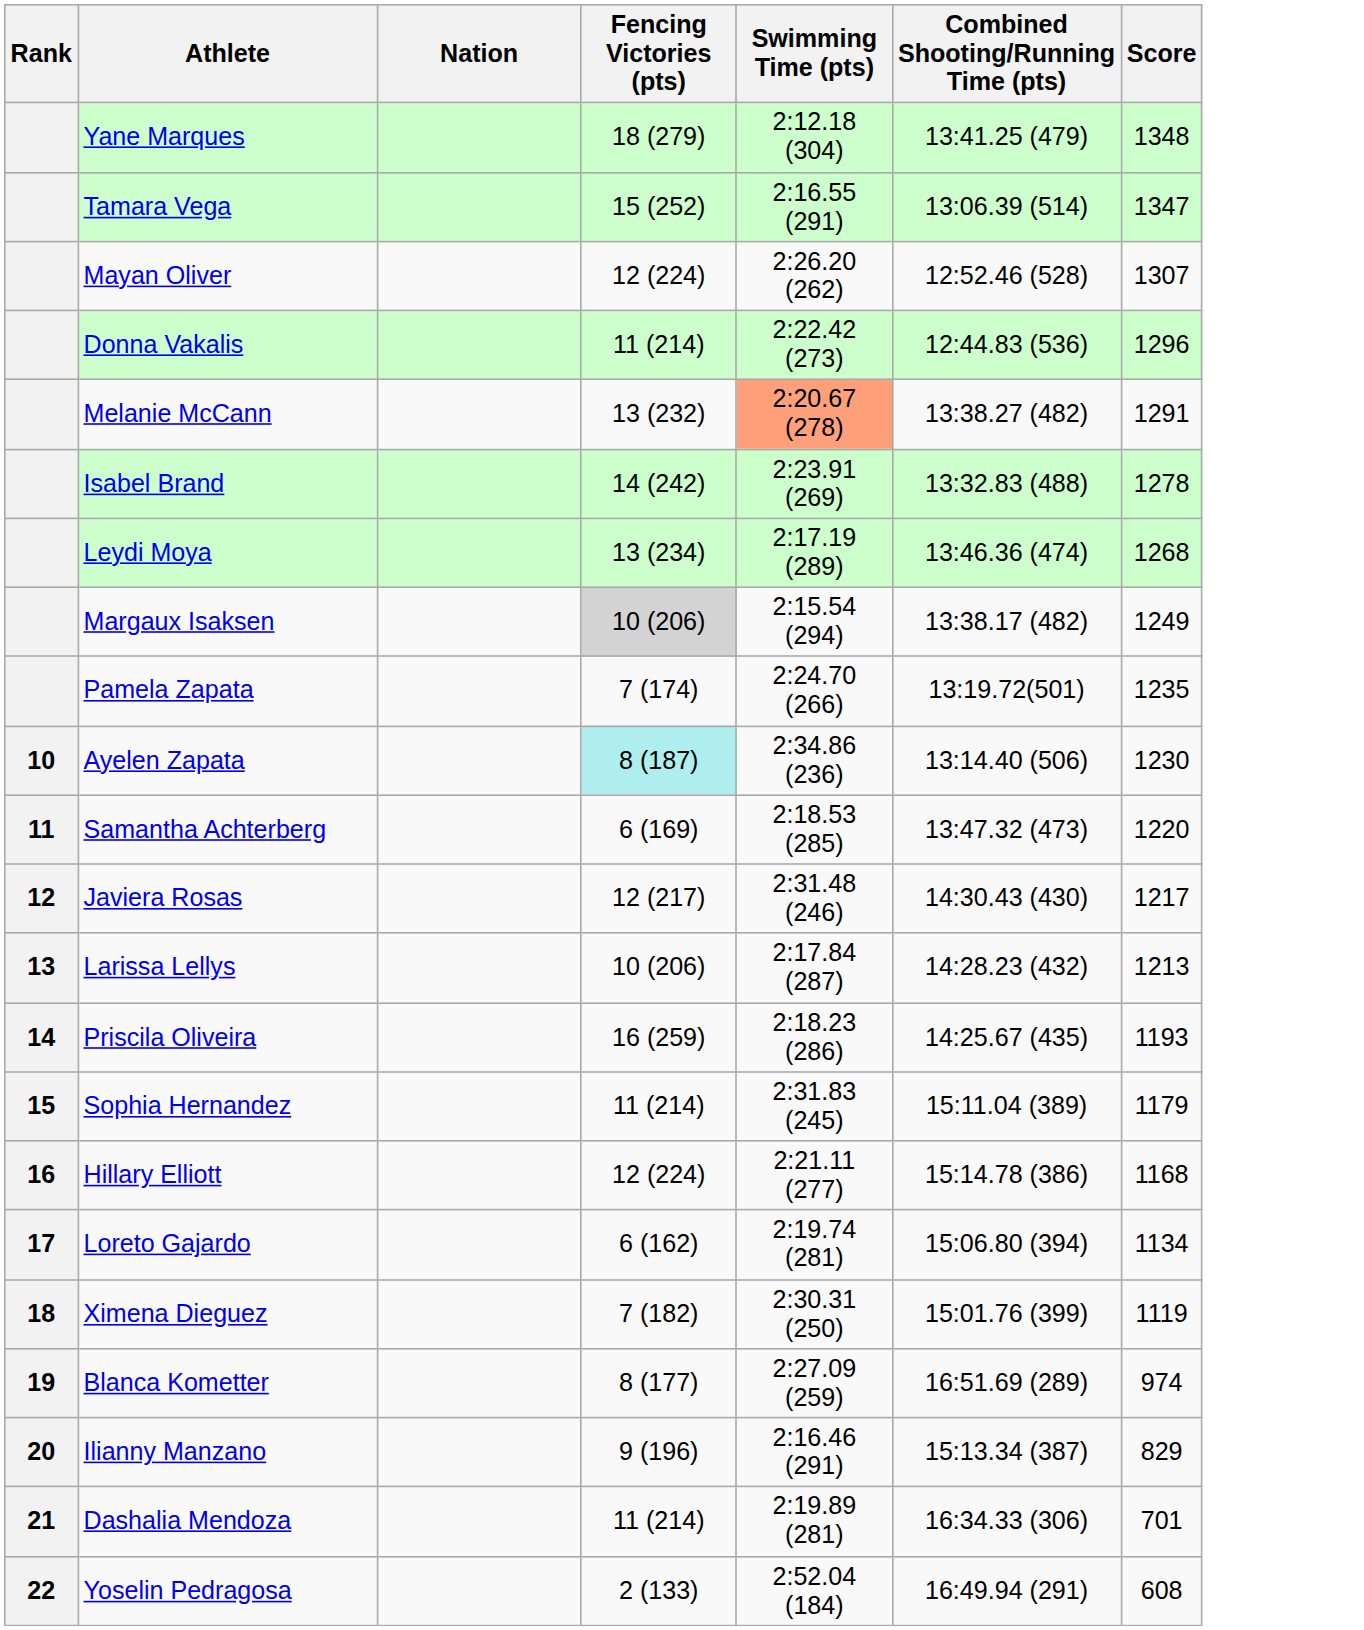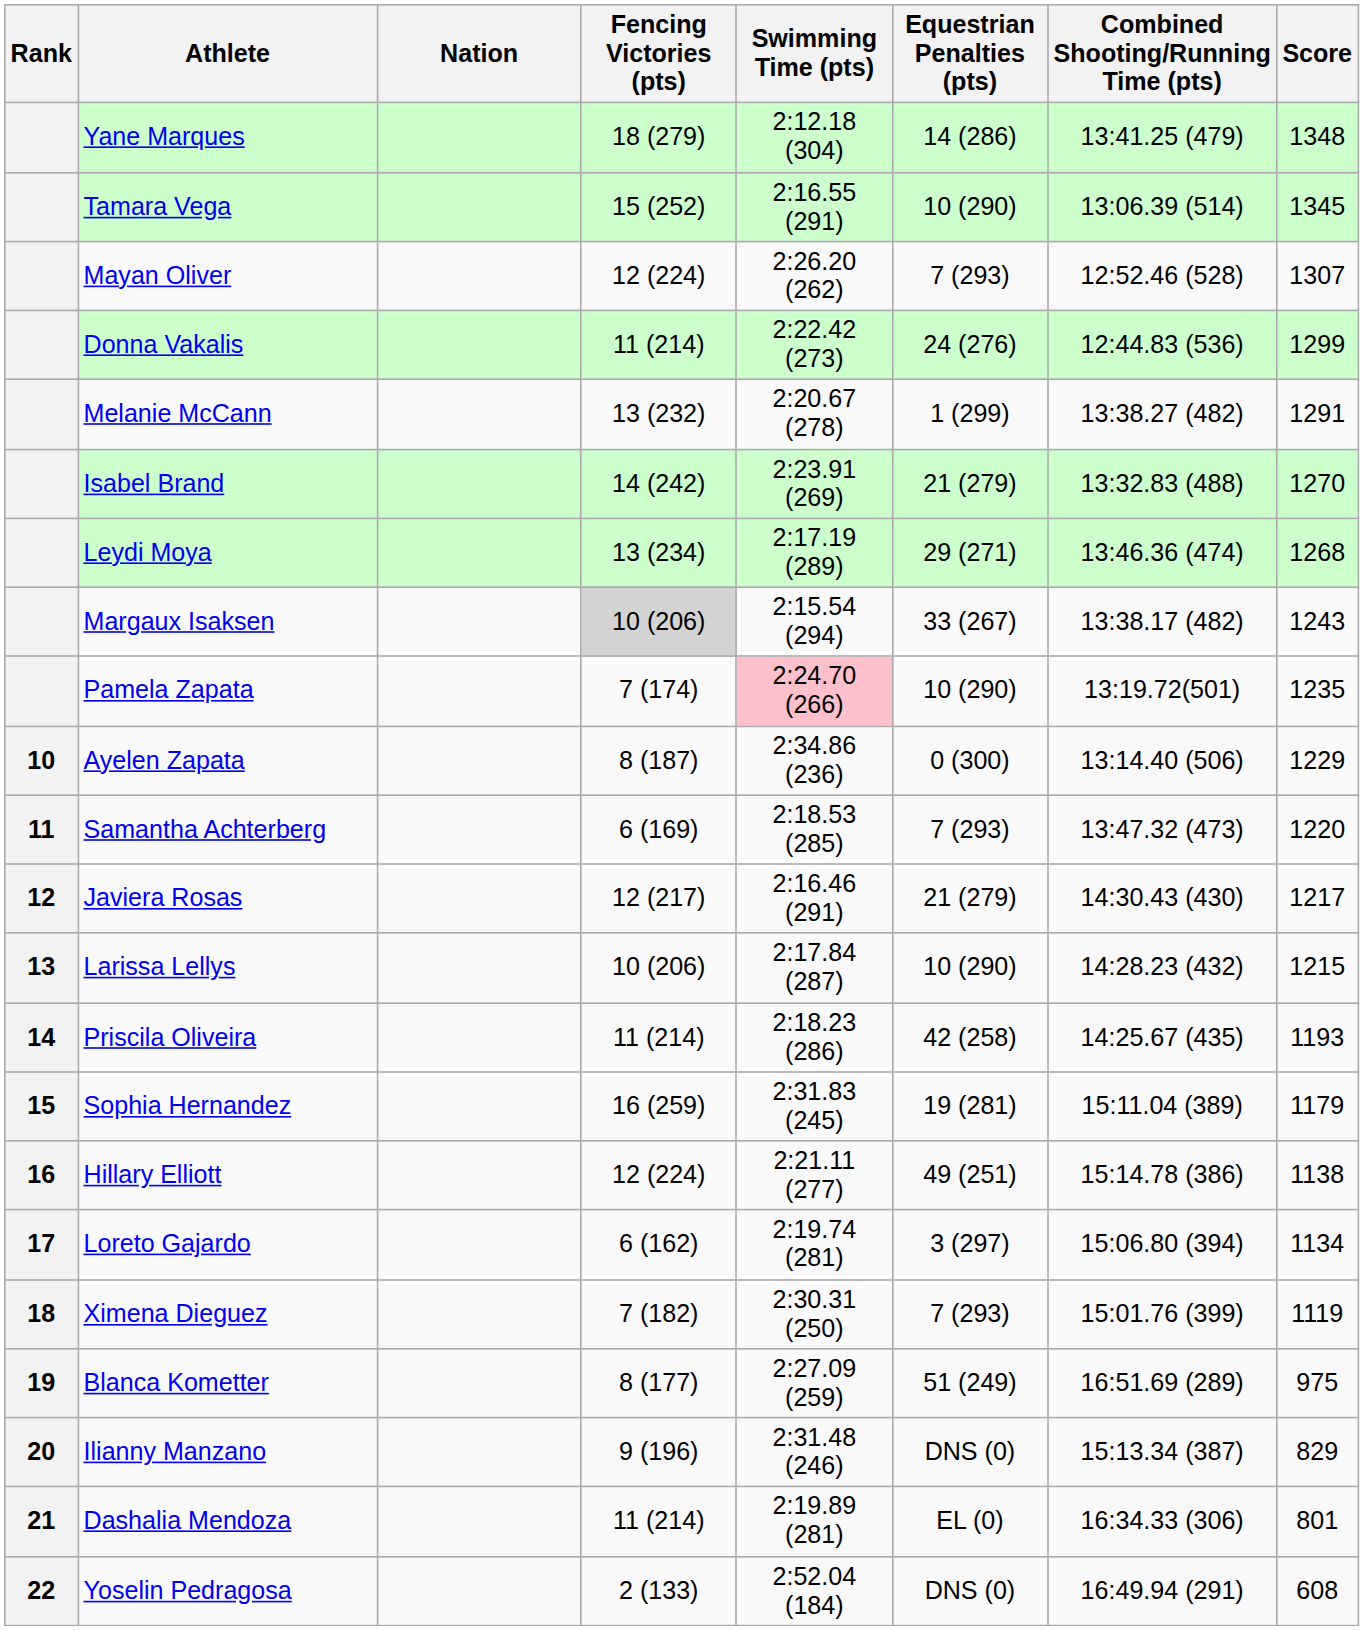+ column: Equestrian Penalties (pts) | 14 (286) | 10 (290) | 7 (293) | 24 (276) | 1 (299) | 21 (279) | 29 (271) | 33 (267) | 10 (290) | 0 (300) | 7 (293) | 21 (279) | 10 (290) | 42 (258) | 19 (281) | 49 (251) | 3 (297) | 7 (293) | 51 (249) | DNS (0) | EL (0) | DNS (0)
Tamara Vega | Score: 1347 -> 1345
Donna Vakalis | Score: 1296 -> 1299
Melanie McCann | Swimming Time (pts): lightsalmon background -> no background
Isabel Brand | Score: 1278 -> 1270
Margaux Isaksen | Score: 1249 -> 1243
Pamela Zapata | Swimming Time (pts): no background -> pink background
Ayelen Zapata | Fencing Victories (pts): paleturquoise background -> no background
Ayelen Zapata | Score: 1230 -> 1229
Javiera Rosas | Swimming Time (pts): 2:31.48 (246) -> 2:16.46 (291)
Larissa Lellys | Score: 1213 -> 1215
Priscila Oliveira | Fencing Victories (pts): 16 (259) -> 11 (214)
Sophia Hernandez | Fencing Victories (pts): 11 (214) -> 16 (259)
Hillary Elliott | Score: 1168 -> 1138
Blanca Kometter | Score: 974 -> 975
Ilianny Manzano | Swimming Time (pts): 2:16.46 (291) -> 2:31.48 (246)
Dashalia Mendoza | Score: 701 -> 801
